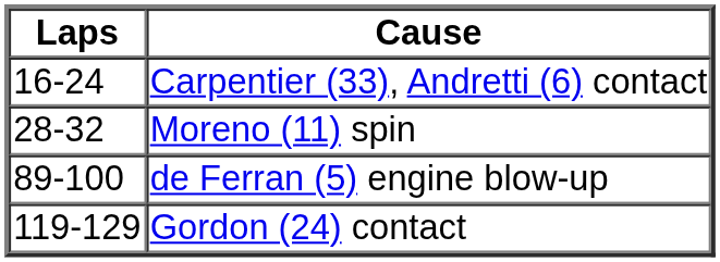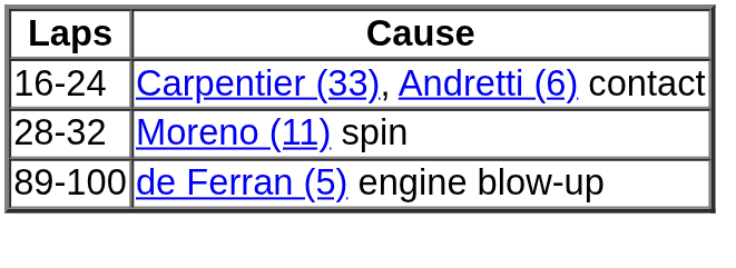- row: 119-129 | Gordon (24) contact
